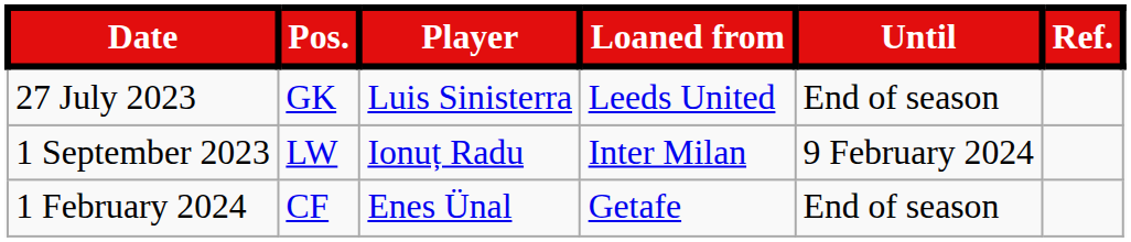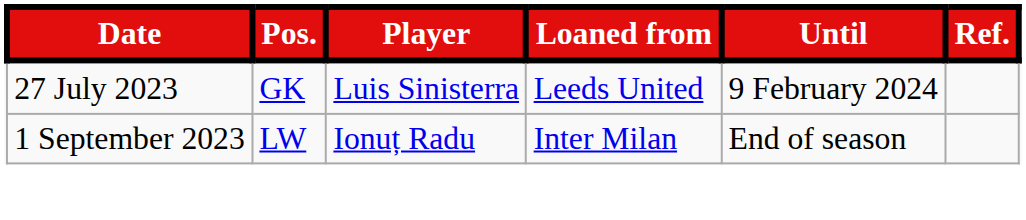27 July 2023 | Until: End of season -> 9 February 2024
1 September 2023 | Until: 9 February 2024 -> End of season
- row: 1 February 2024 | CF | Enes Ünal | Getafe | End of season
